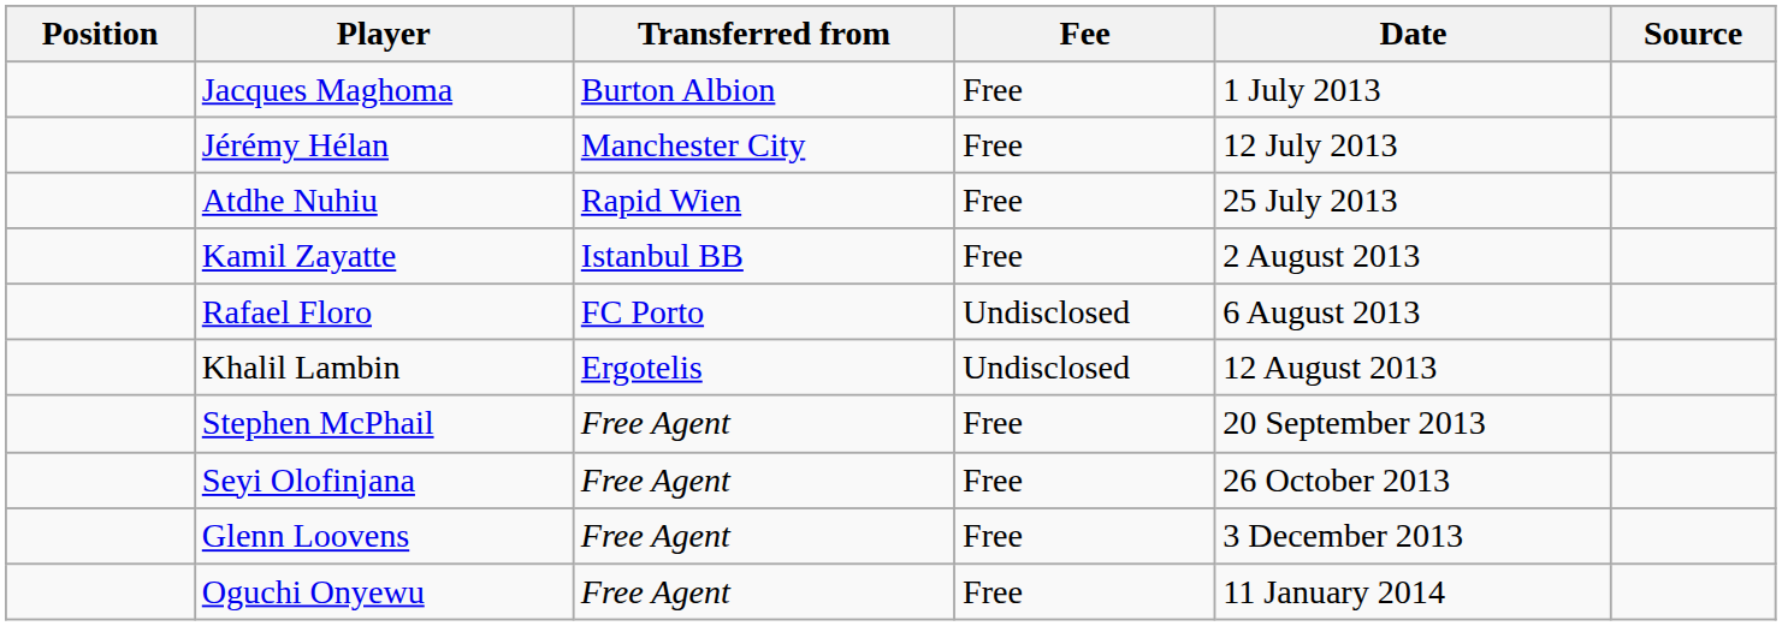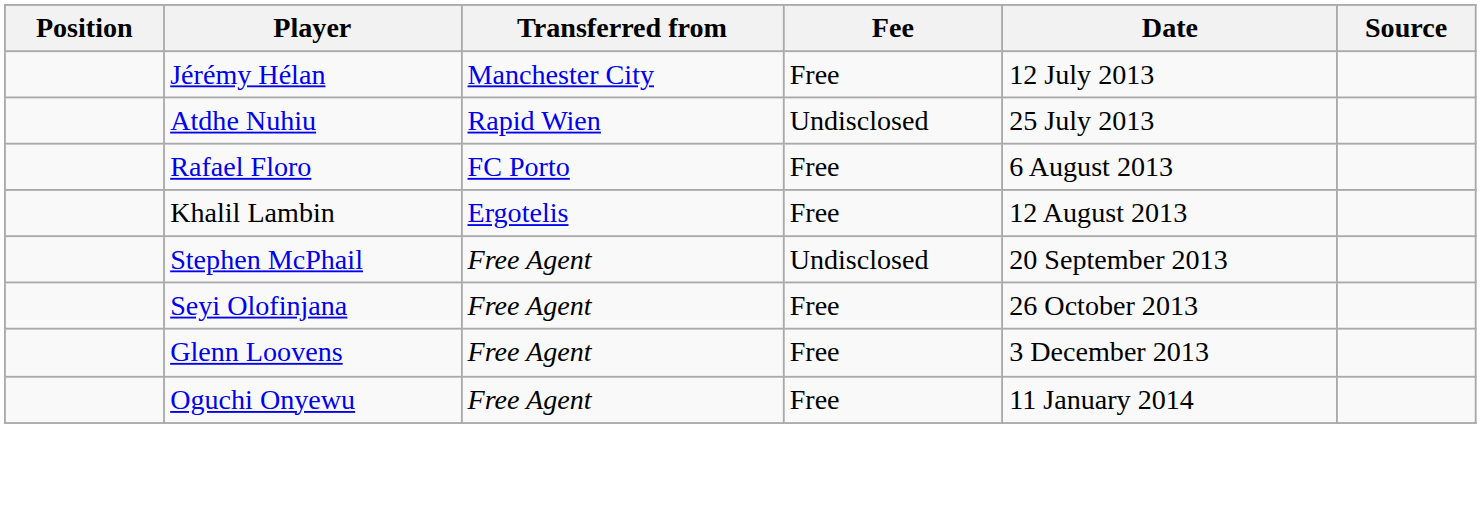- row: Jacques Maghoma | Burton Albion | Free | 1 July 2013
Atdhe Nuhiu | Fee: Free -> Undisclosed
- row: Kamil Zayatte | Istanbul BB | Free | 2 August 2013
Rafael Floro | Fee: Undisclosed -> Free
Khalil Lambin | Fee: Undisclosed -> Free
Stephen McPhail | Fee: Free -> Undisclosed
